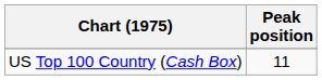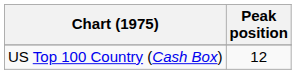US Top 100 Country (Cash Box) | Peak position: 11 -> 12
